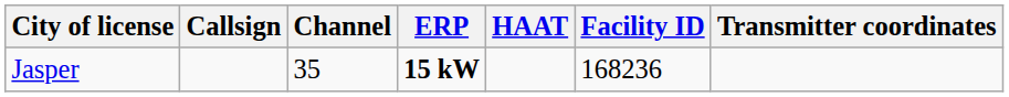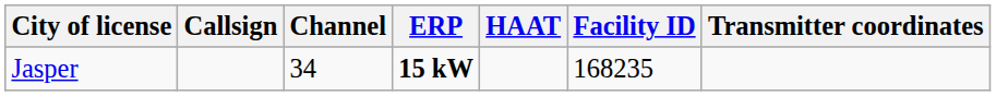Jasper | Channel: 35 -> 34
Jasper | Facility ID: 168236 -> 168235
